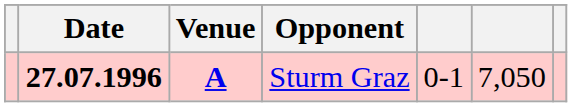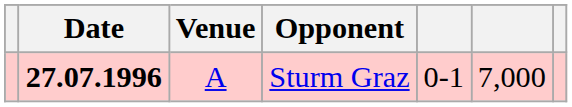Sturm Graz | Venue: bold -> normal
Sturm Graz | column 6: 7,050 -> 7,000
